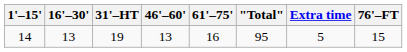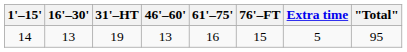columns swapped: 76'–FT <-> "Total"
